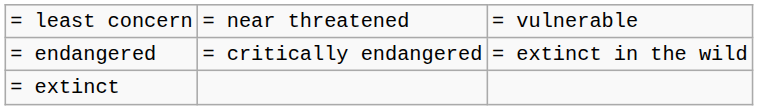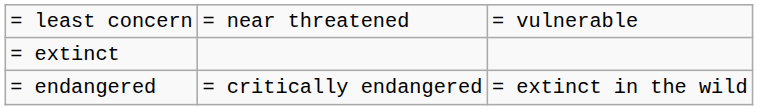rows swapped: = endangered <-> = extinct
